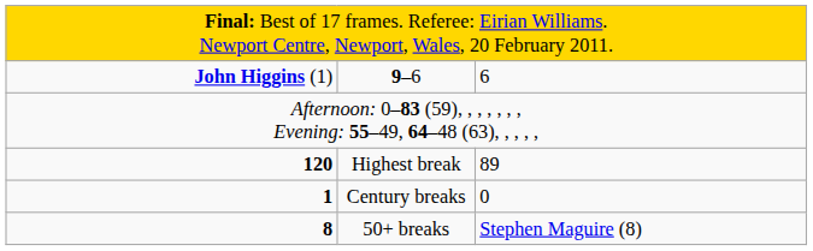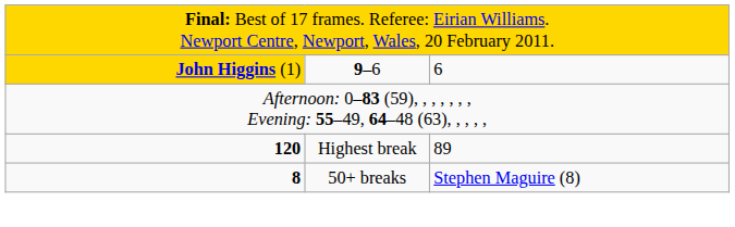9–6 | column 1: no background -> gold background
- row: 1 | Century breaks | 0
